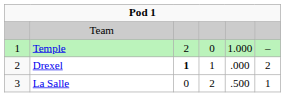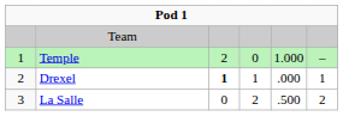Drexel | column 6: 2 -> 1
La Salle | column 6: 1 -> 2
